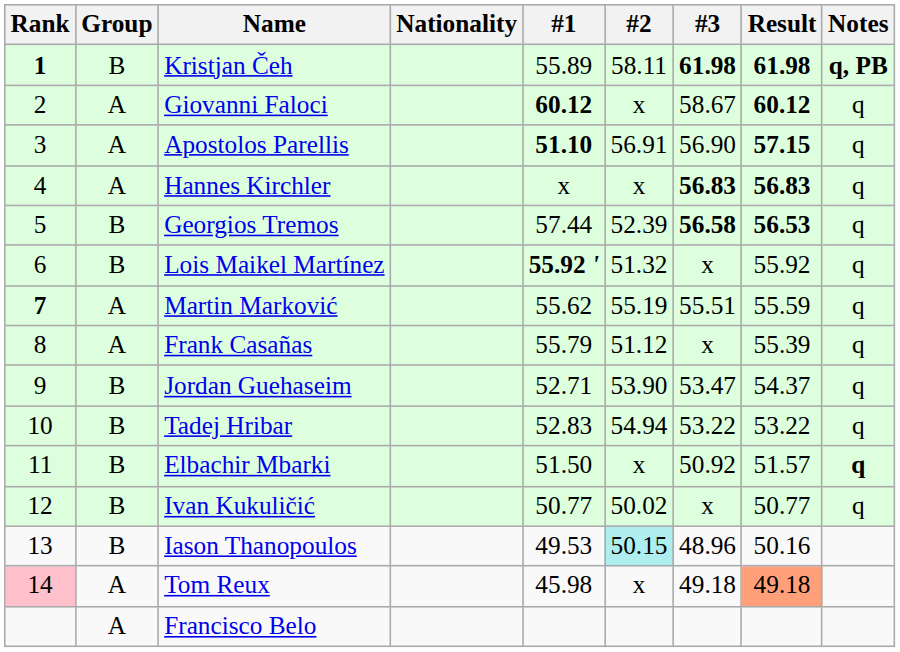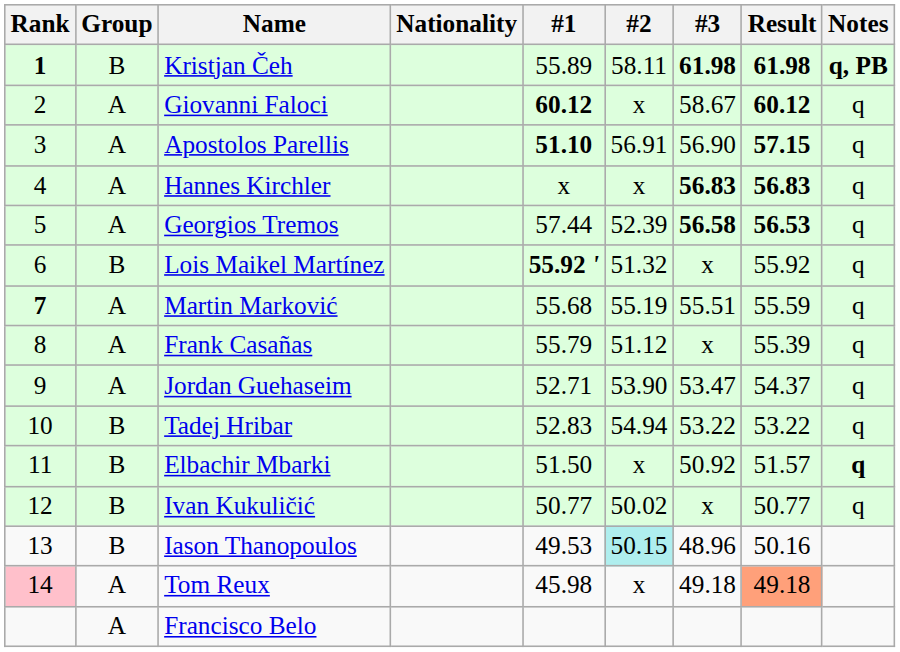Georgios Tremos | Group: B -> A
Martin Marković | #1: 55.62 -> 55.68
Jordan Guehaseim | Group: B -> A
